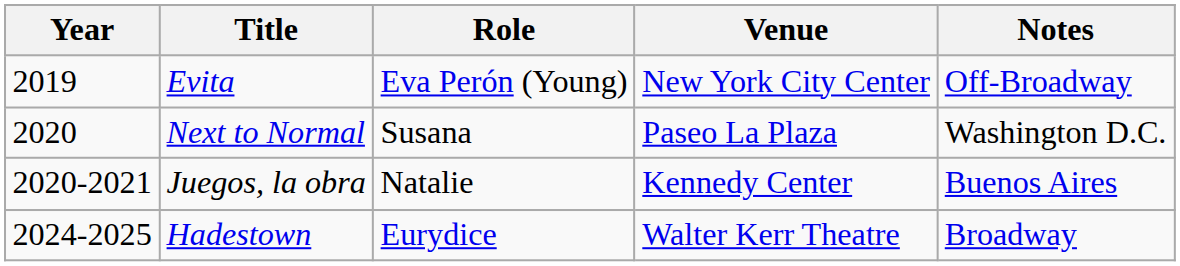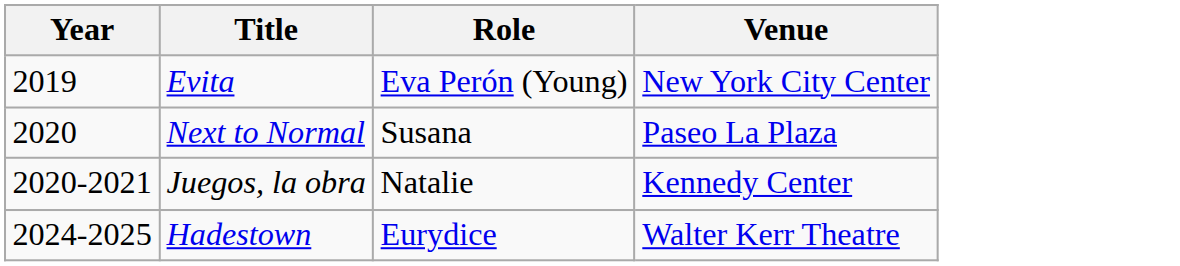- column: Notes | Off-Broadway | Washington D.C. | Buenos Aires | Broadway
